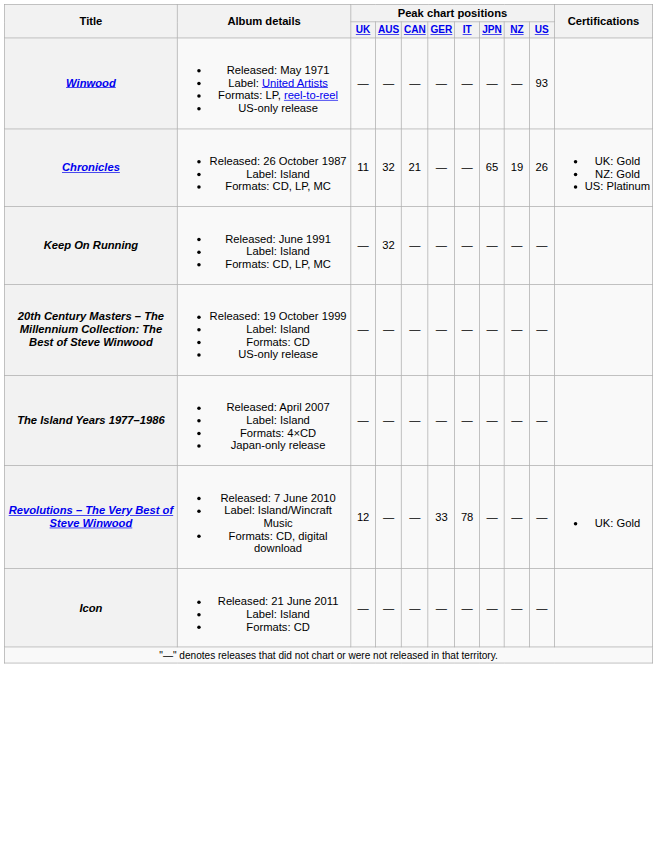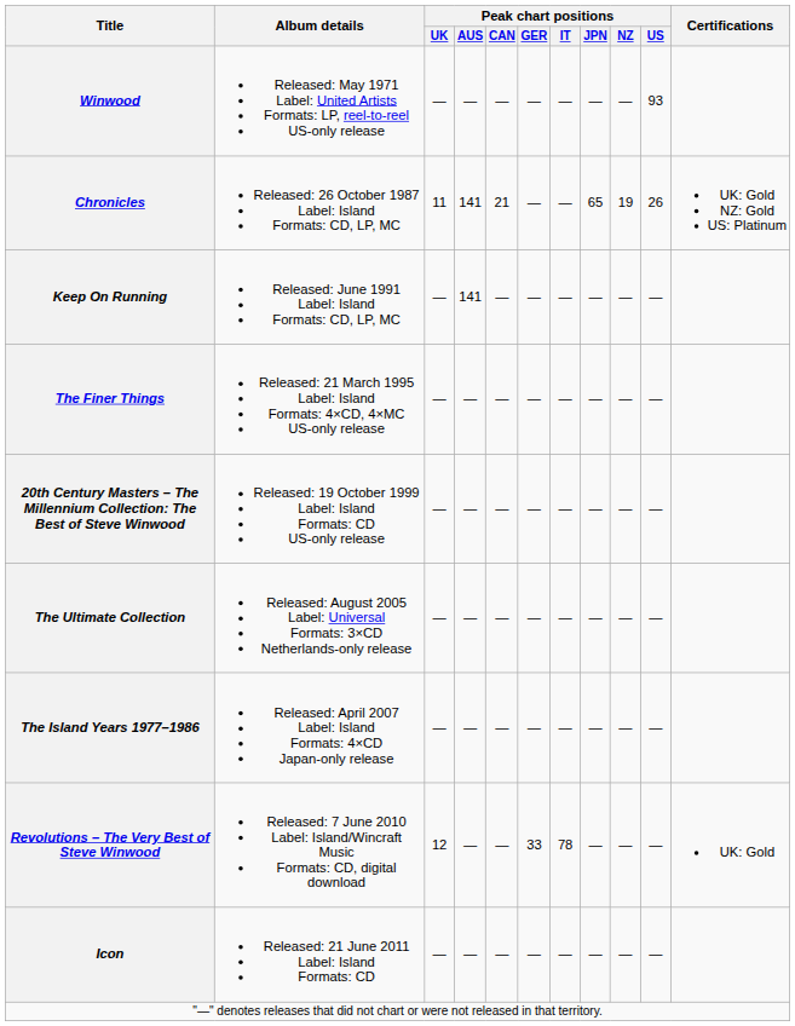Chronicles | Peak chart positions / AUS: 32 -> 141
Keep On Running | Peak chart positions / AUS: 32 -> 141
+ row: The Finer Things | Released: 21 March 1995 Label: Island Formats: 4×CD, 4×MC US-only release | — | — | — | — | — | — | — | —
+ row: The Ultimate Collection | Released: August 2005 Label: Universal Formats: 3×CD Netherlands-only release | — | — | — | — | — | — | — | —
